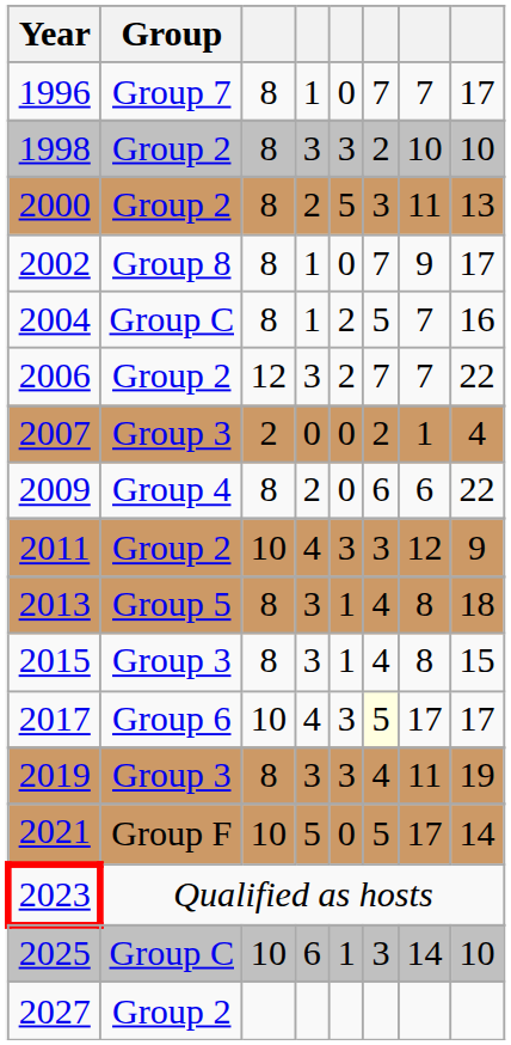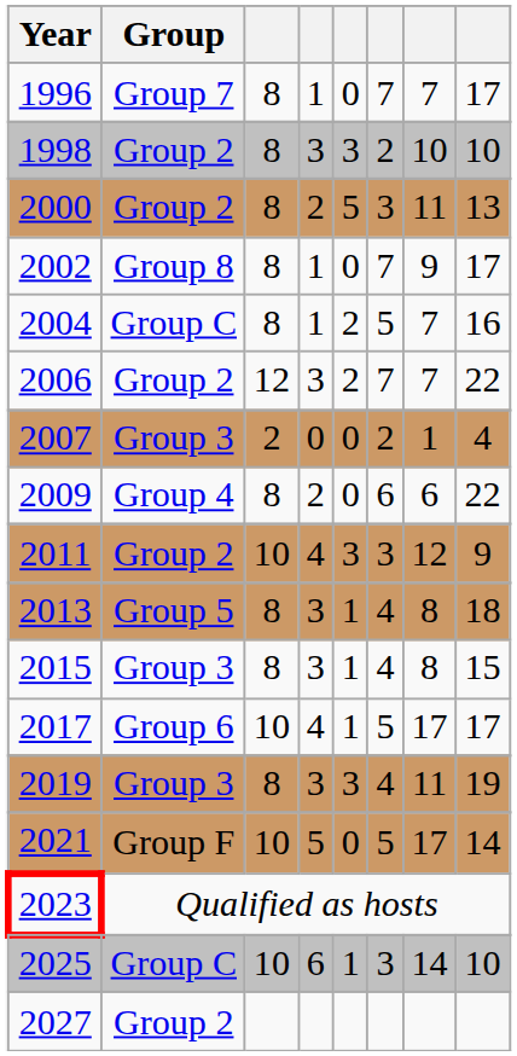2017 | column 5: 3 -> 1
2017 | column 6: lightyellow background -> no background
